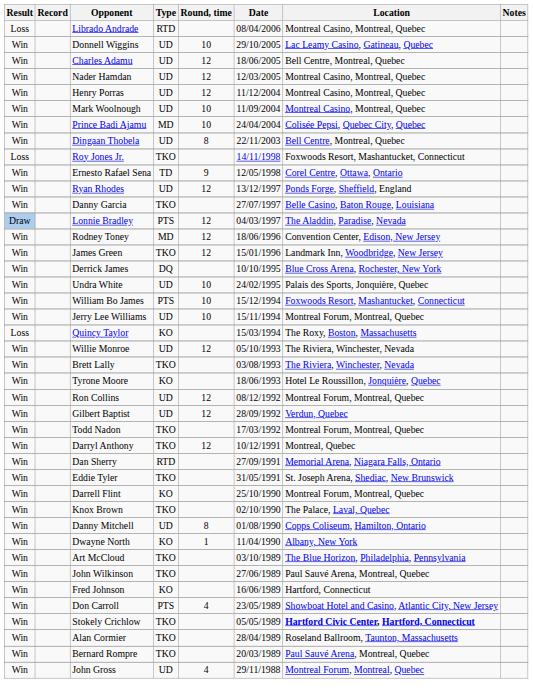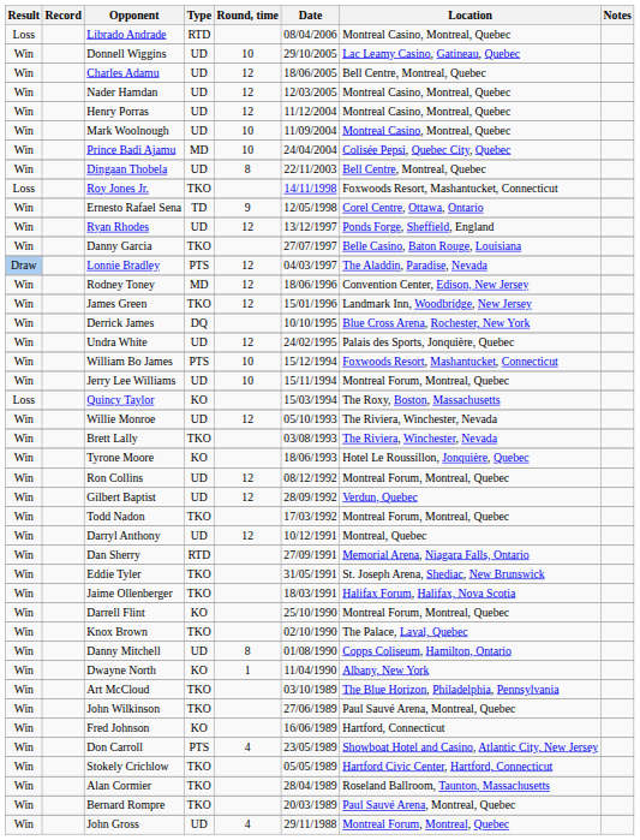Undra White | Round, time: 10 -> 12
Darryl Anthony | Type: TKO -> UD
+ row: Win | Jaime Ollenberger | TKO | 18/03/1991 | Halifax Forum, Halifax, Nova Scotia
Stokely Crichlow | Location: bold -> normal
